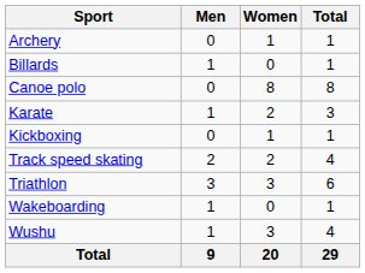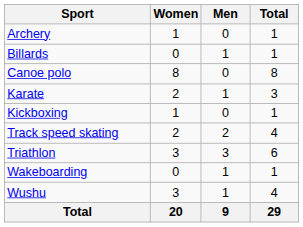columns swapped: Men <-> Women
